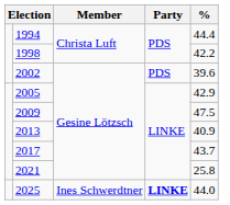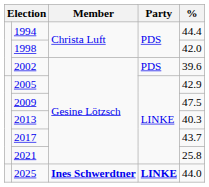1998 | %: 42.2 -> 42.0
2013 | %: 40.9 -> 40.3
2025 | Member: normal -> bold
